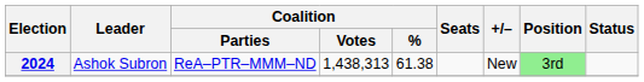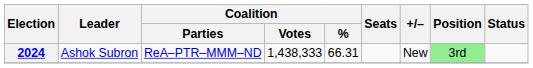2024 | Coalition / Votes: 1,438,313 -> 1,438,333
2024 | Coalition / %: 61.38 -> 66.31
